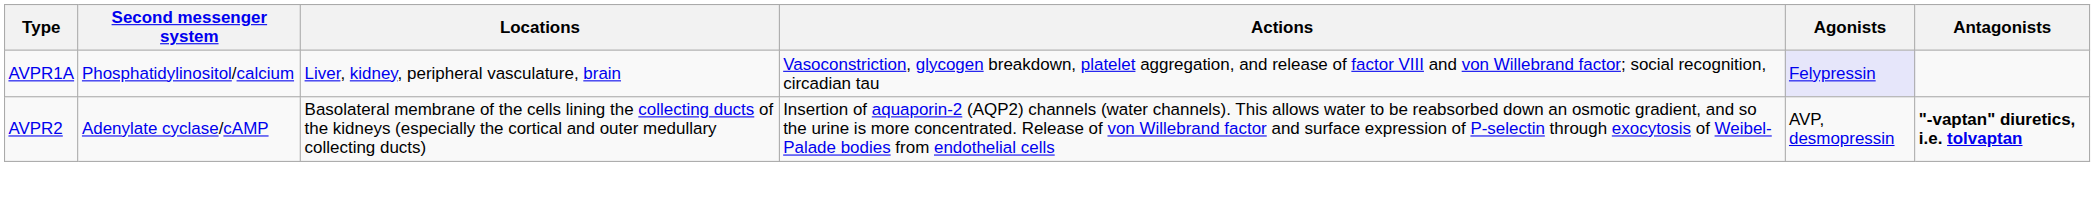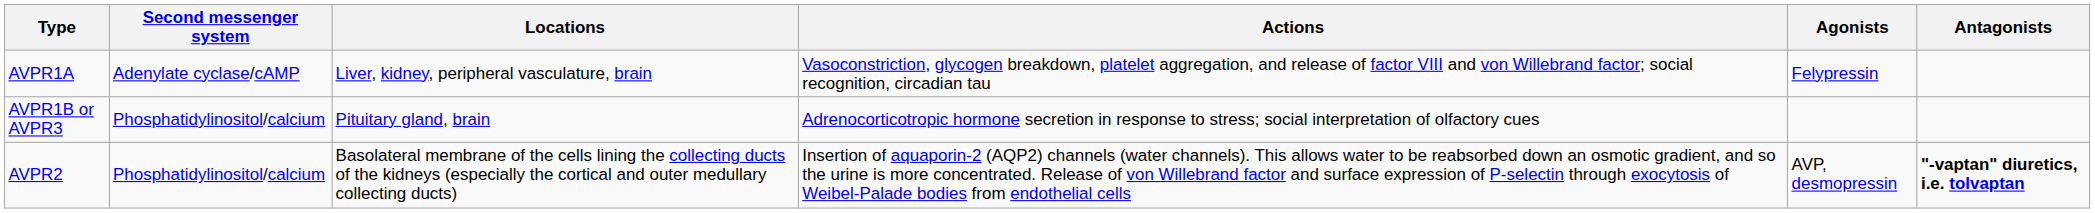AVPR1A | Second messenger system: Phosphatidylinositol/calcium -> Adenylate cyclase/cAMP
AVPR1A | Agonists: lavender background -> no background
+ row: AVPR1B or AVPR3 | Phosphatidylinositol/calcium | Pituitary gland, brain | Adrenocorticotropic hormone secretion in response to stress; social interpretation of olfactory cues
AVPR2 | Second messenger system: Adenylate cyclase/cAMP -> Phosphatidylinositol/calcium
